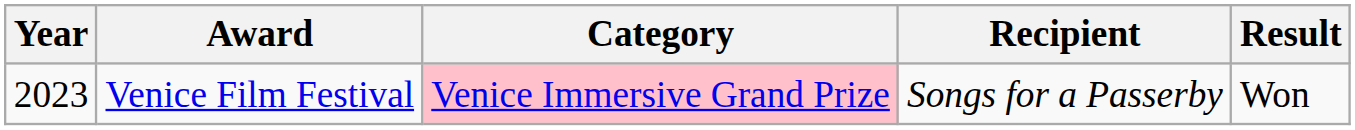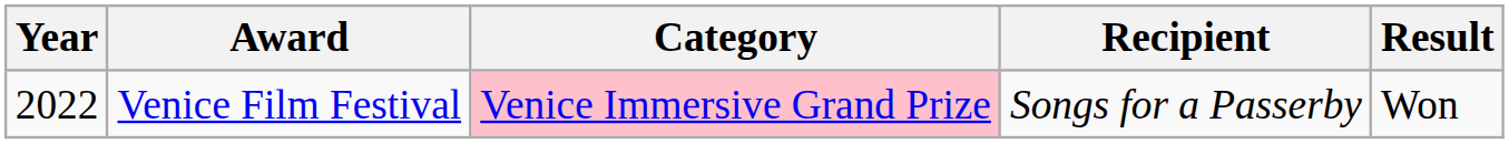Venice Film Festival | Year: 2023 -> 2022
